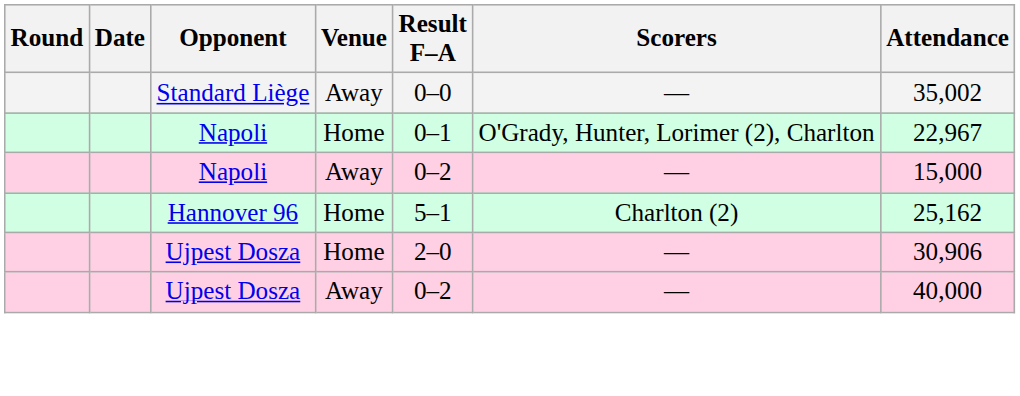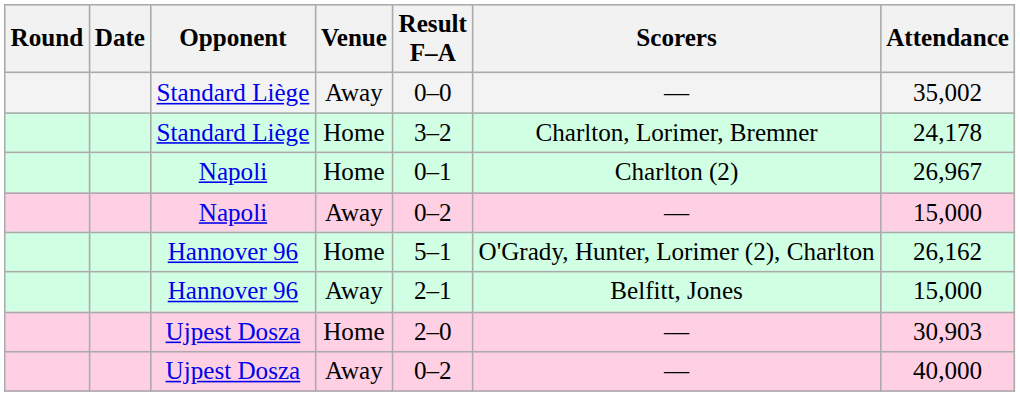+ row: Standard Liège | Home | 3–2 | Charlton, Lorimer, Bremner | 24,178
Napoli / Home | Scorers: O'Grady, Hunter, Lorimer (2), Charlton -> Charlton (2)
Napoli / Home | Attendance: 22,967 -> 26,967
Hannover 96 / Home | Scorers: Charlton (2) -> O'Grady, Hunter, Lorimer (2), Charlton
Hannover 96 / Home | Attendance: 25,162 -> 26,162
+ row: Hannover 96 | Away | 2–1 | Belfitt, Jones | 15,000
Ujpest Dosza / Home | Attendance: 30,906 -> 30,903
